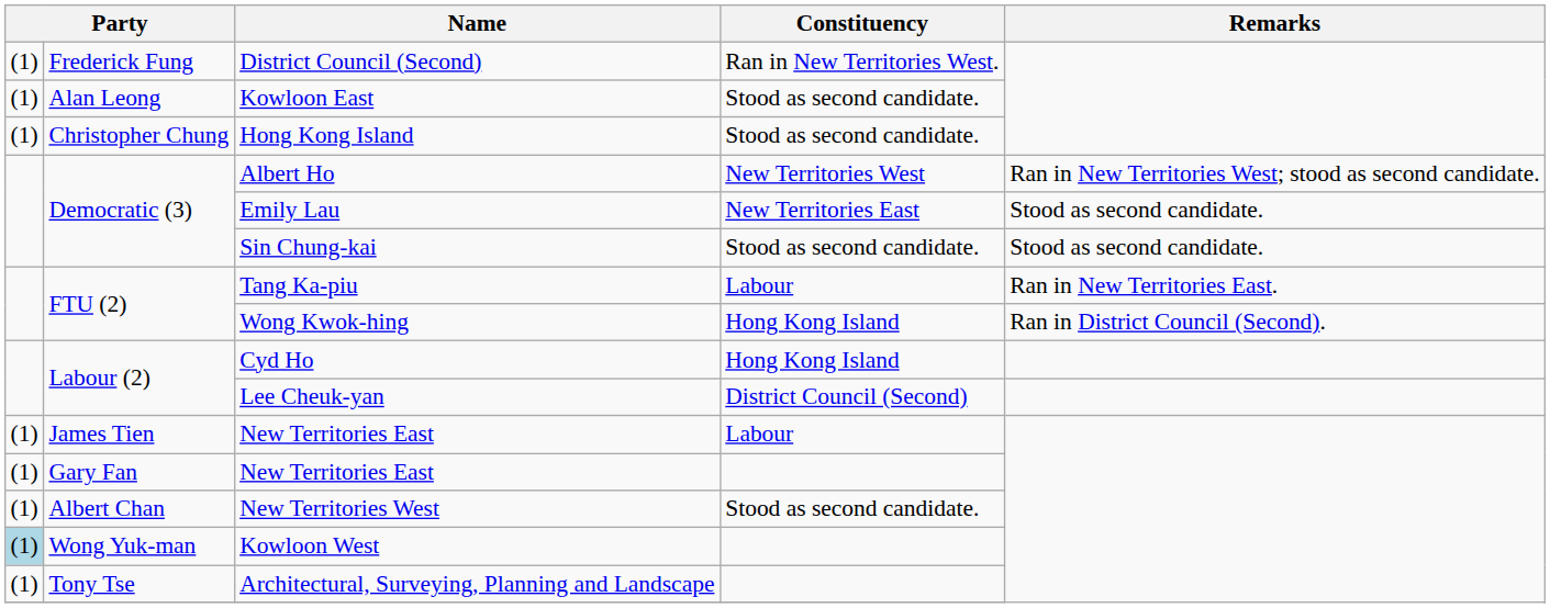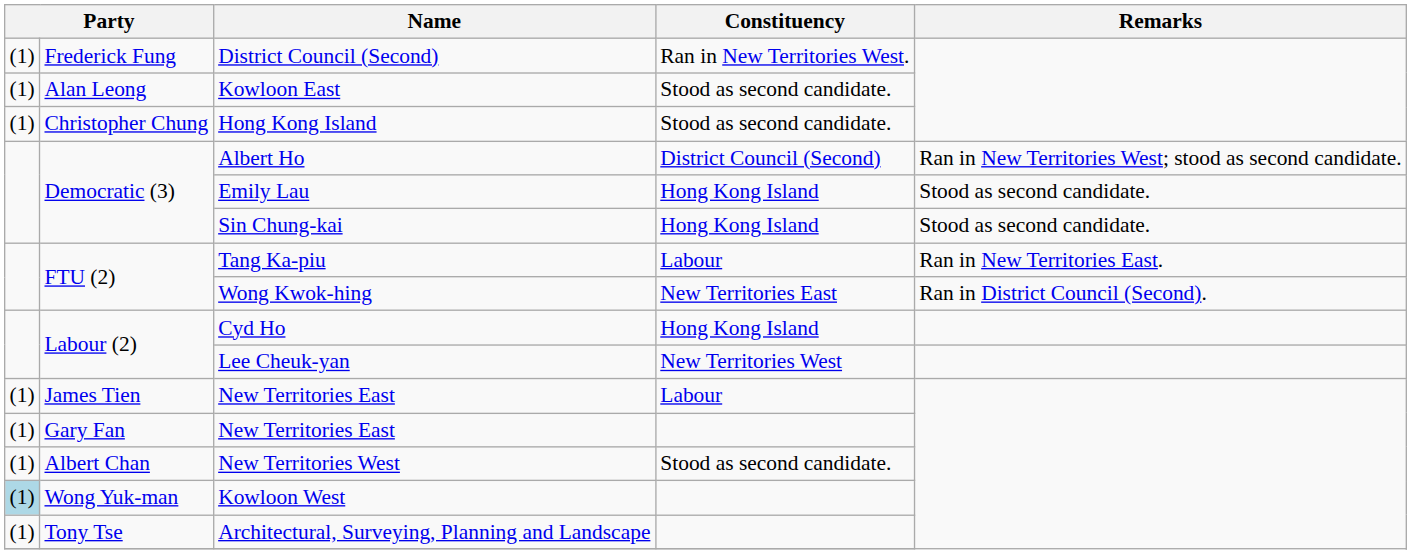Albert Ho | Constituency: New Territories West -> District Council (Second)
Emily Lau | Constituency: New Territories East -> Hong Kong Island
Sin Chung-kai | Constituency: Stood as second candidate. -> Hong Kong Island
Wong Kwok-hing | Constituency: Hong Kong Island -> New Territories East
Lee Cheuk-yan | Constituency: District Council (Second) -> New Territories West
